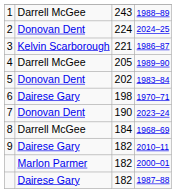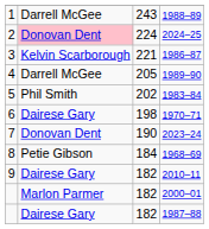2024–25 | column 2: no background -> pink background
1983–84 | column 2: Donovan Dent -> Phil Smith
1968–69 | column 2: Darrell McGee -> Petie Gibson
